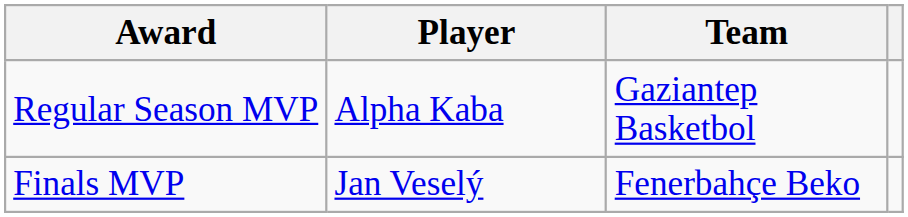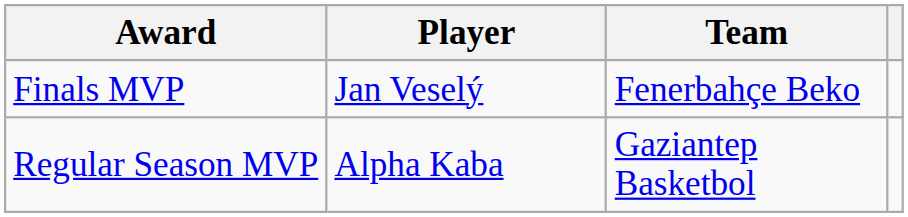rows swapped: Regular Season MVP <-> Finals MVP
